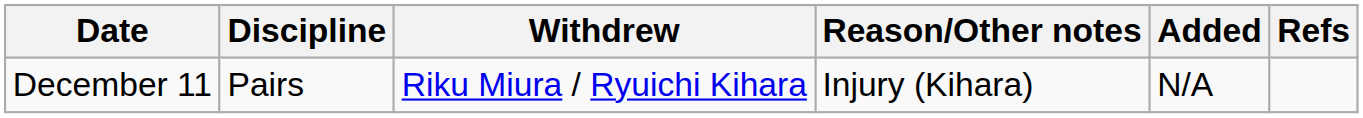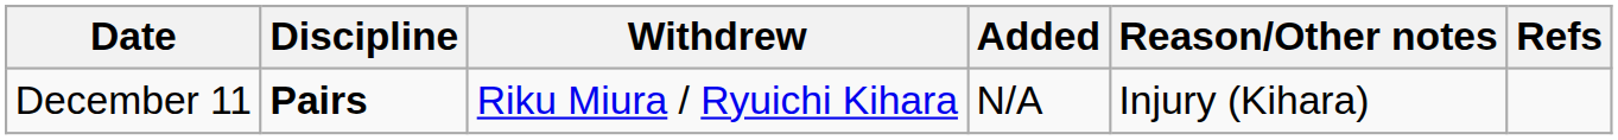columns swapped: Added <-> Reason/Other notes
December 11 | Discipline: normal -> bold
